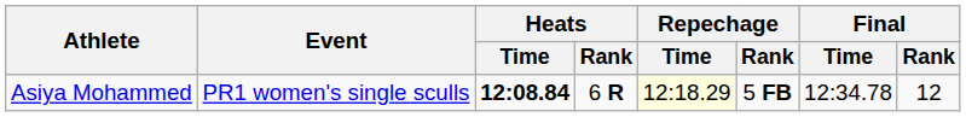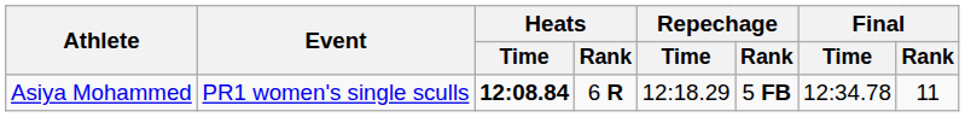Asiya Mohammed | Repechage / Time: lightyellow background -> no background
Asiya Mohammed | Final / Rank: 12 -> 11
